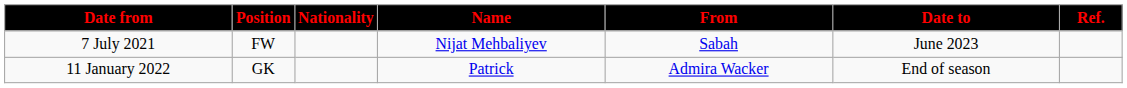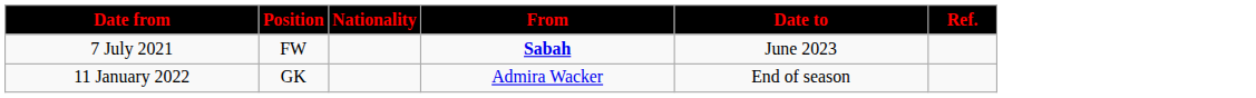- column: Name | Nijat Mehbaliyev | Patrick
7 July 2021 | From: normal -> bold
